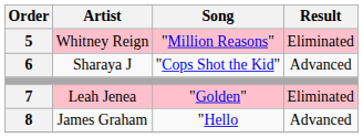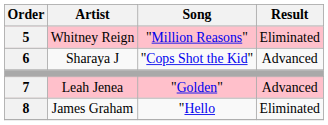Leah Jenea | Result: Eliminated -> Advanced
James Graham | Result: Advanced -> Eliminated
